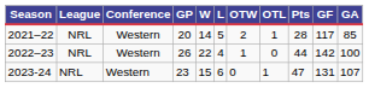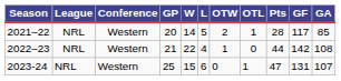2022–23 | GP: 26 -> 21
2022–23 | GA: 100 -> 108
2023-24 | GP: 23 -> 25
